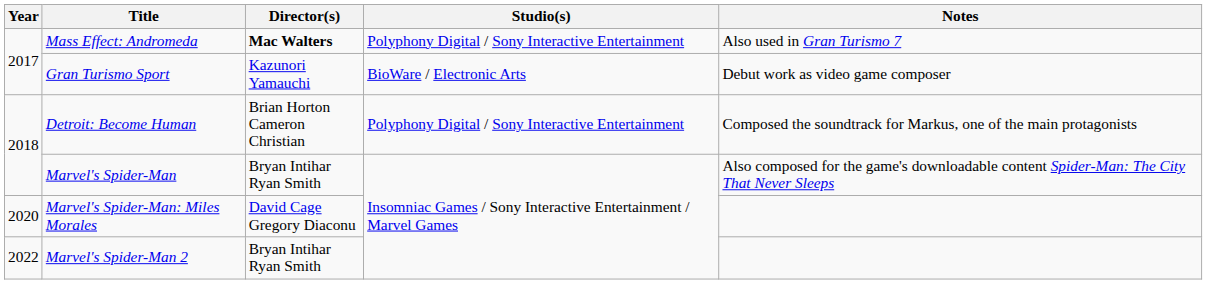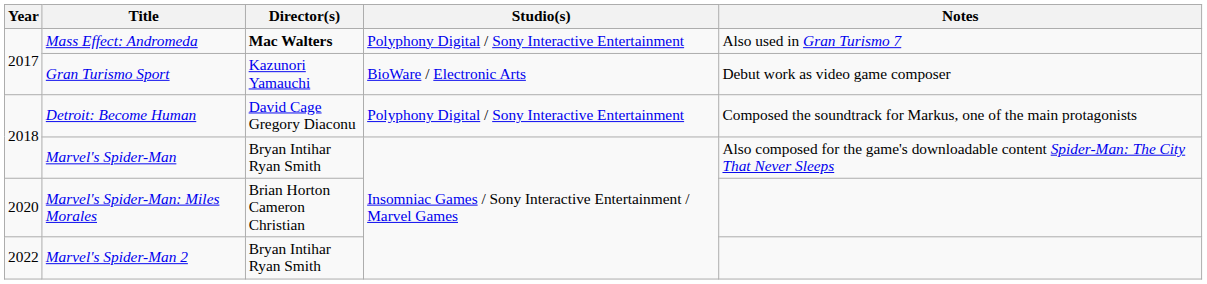Detroit: Become Human | Director(s): Brian Horton Cameron Christian -> David Cage Gregory Diaconu
Marvel's Spider-Man: Miles Morales | Director(s): David Cage Gregory Diaconu -> Brian Horton Cameron Christian
